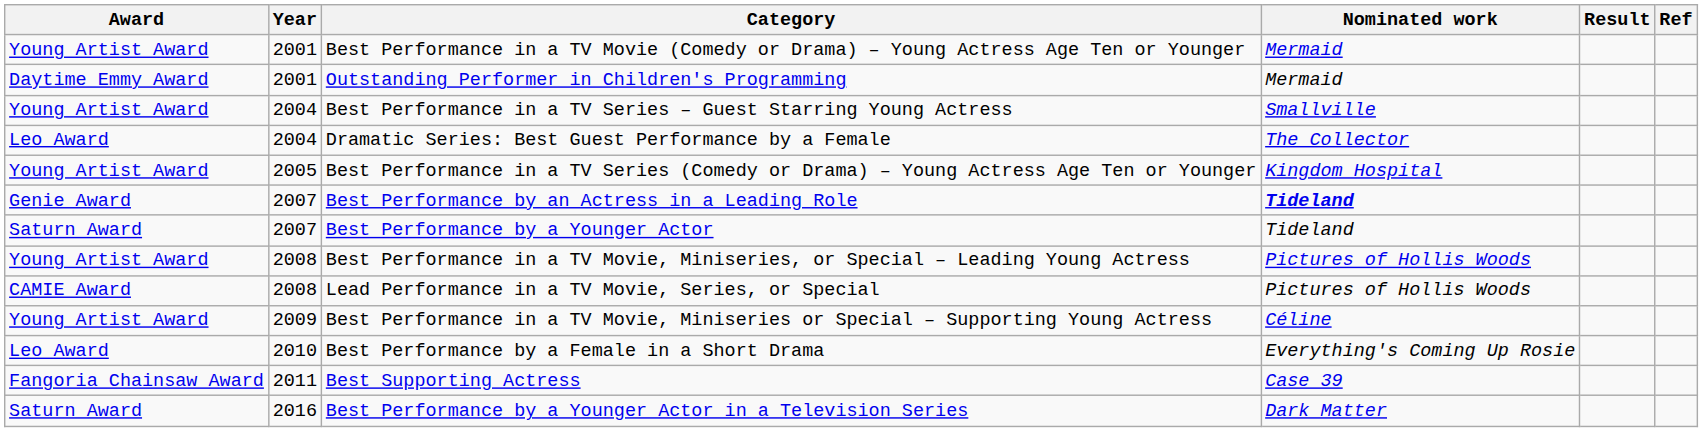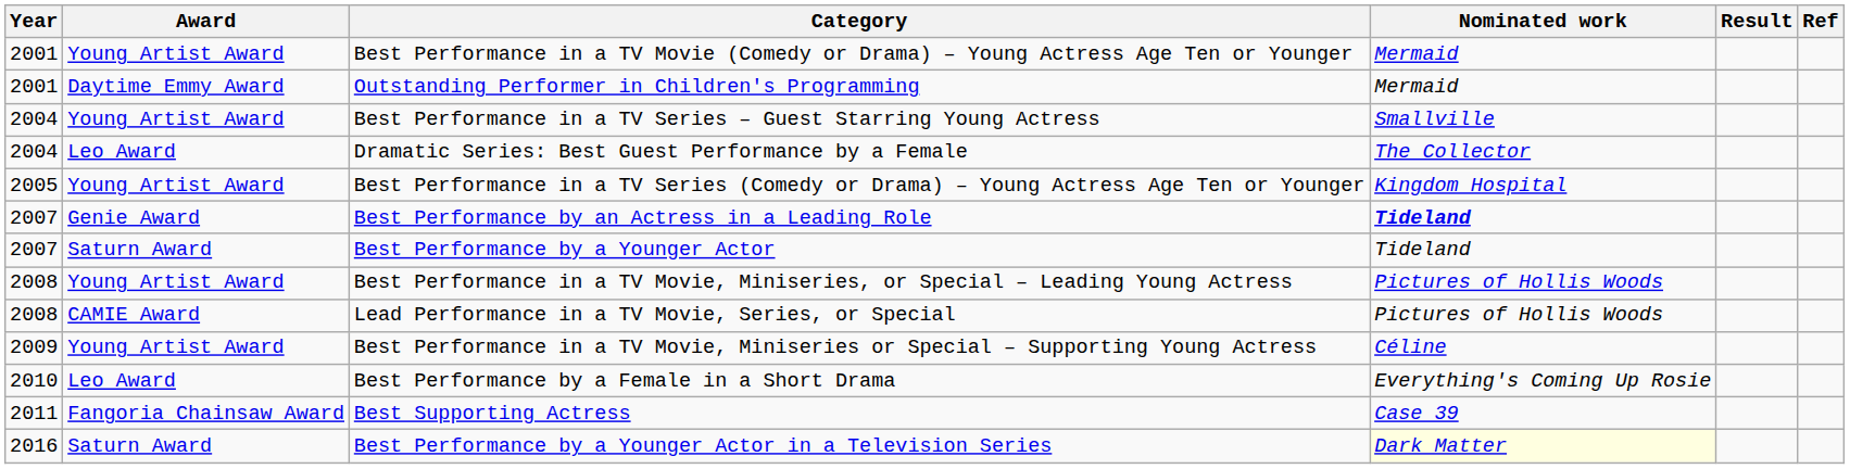columns swapped: Year <-> Award
Best Performance by a Younger Actor in a Television Series | Nominated work: no background -> lightyellow background
